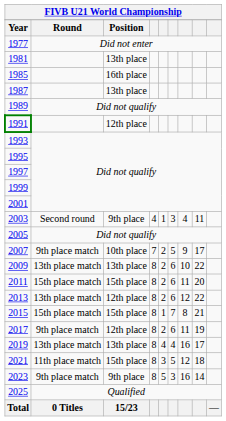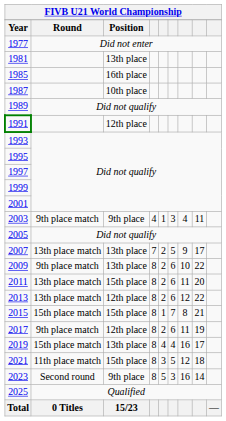1987 | Position: 13th place -> 10th place
2003 | Round: Second round -> 9th place match
2007 | Round: 9th place match -> 13th place match
2007 | Position: 10th place -> 13th place
2009 | Round: 13th place match -> 9th place match
2011 | Round: 15th place match -> 13th place match
2019 | Round: 13th place match -> 15th place match
2023 | Round: 9th place match -> Second round
